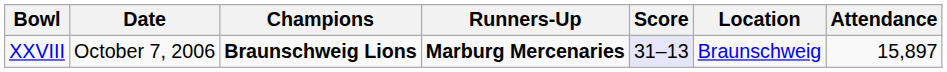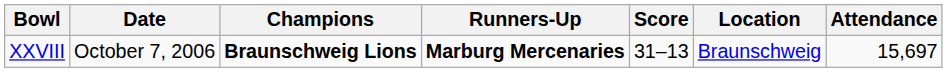XXVIII | Score: lavender background -> no background
XXVIII | Attendance: 15,897 -> 15,697
